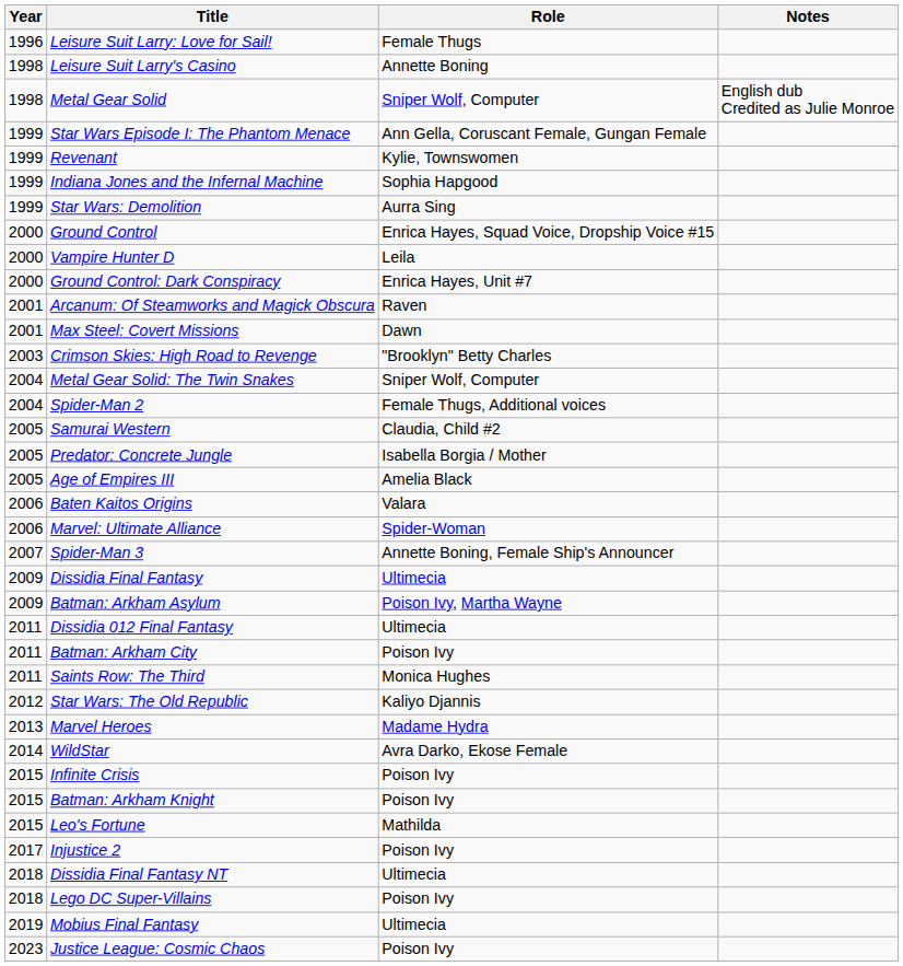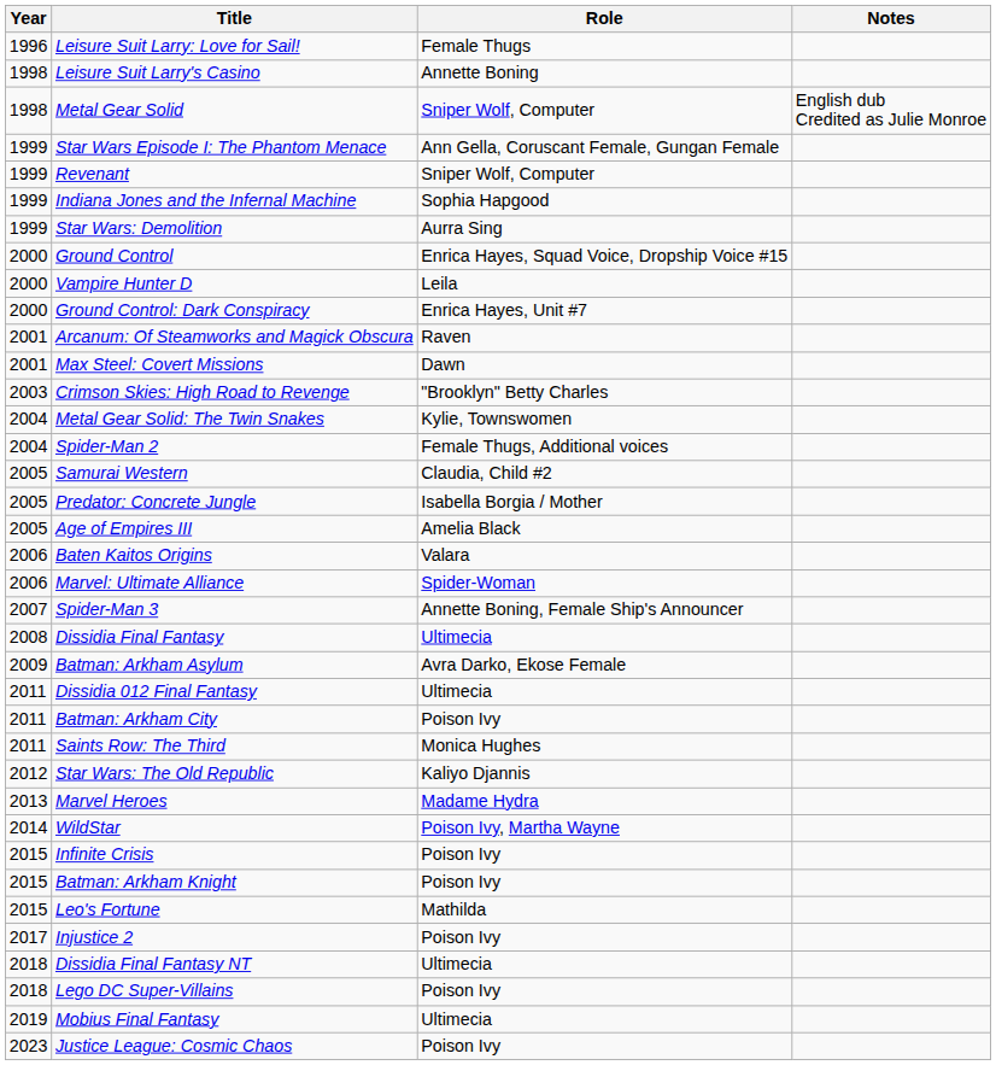Revenant | Role: Kylie, Townswomen -> Sniper Wolf, Computer
Metal Gear Solid: The Twin Snakes | Role: Sniper Wolf, Computer -> Kylie, Townswomen
Dissidia Final Fantasy | Year: 2009 -> 2008
Batman: Arkham Asylum | Role: Poison Ivy, Martha Wayne -> Avra Darko, Ekose Female
WildStar | Role: Avra Darko, Ekose Female -> Poison Ivy, Martha Wayne
